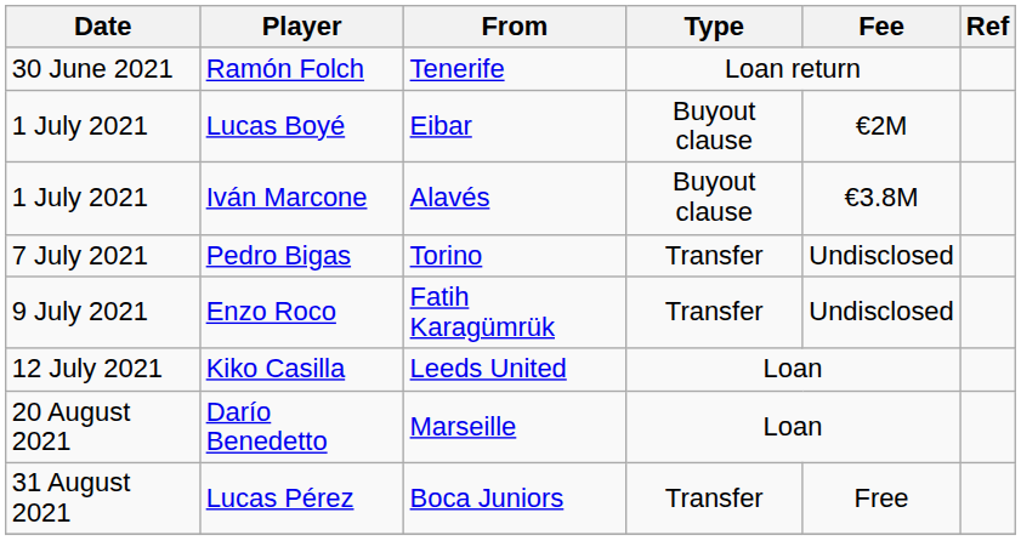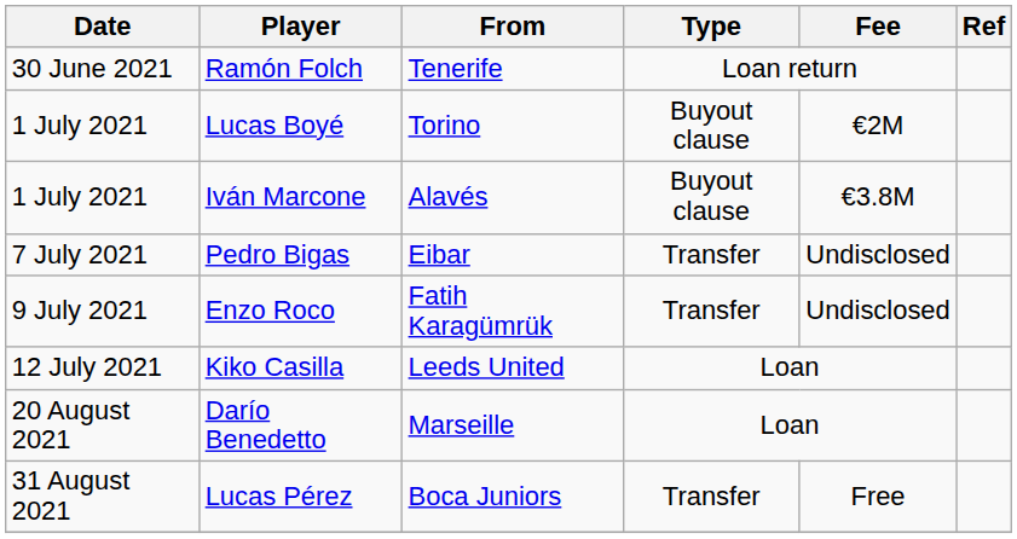Lucas Boyé | From: Eibar -> Torino
Pedro Bigas | From: Torino -> Eibar
